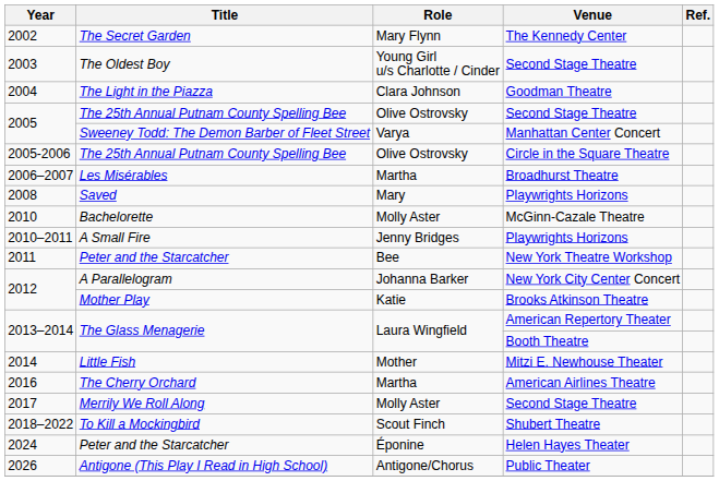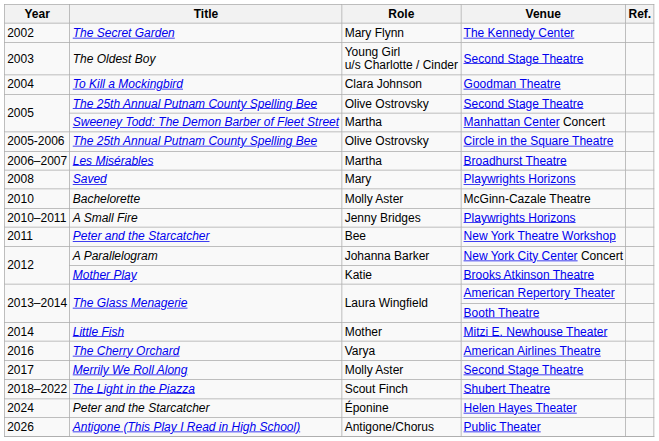2004 | Title: The Light in the Piazza -> To Kill a Mockingbird
2005 / Manhattan Center Concert | Role: Varya -> Martha
2016 | Role: Martha -> Varya
2018–2022 | Title: To Kill a Mockingbird -> The Light in the Piazza
